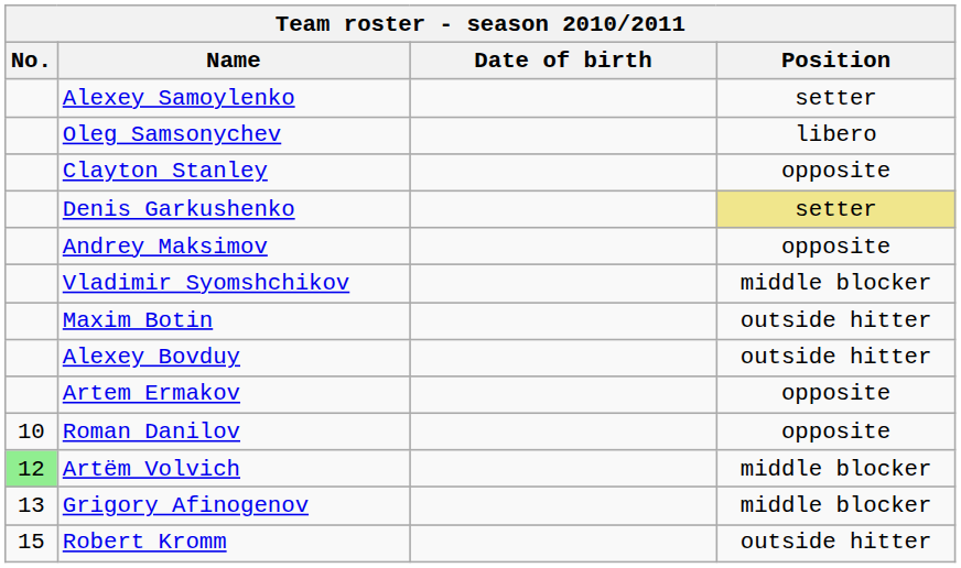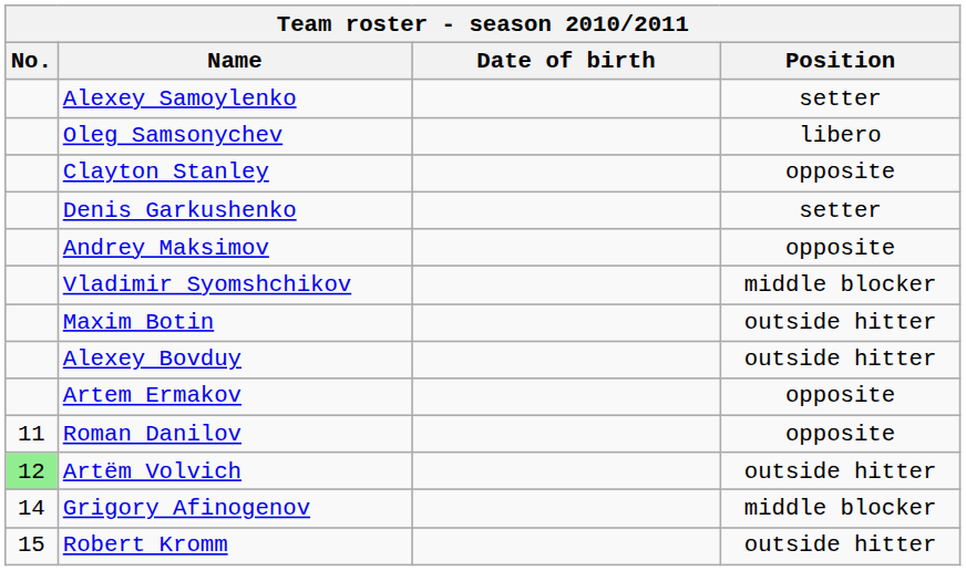Denis Garkushenko | Position: khaki background -> no background
Roman Danilov | No.: 10 -> 11
Artëm Volvich | Position: middle blocker -> outside hitter
Grigory Afinogenov | No.: 13 -> 14
